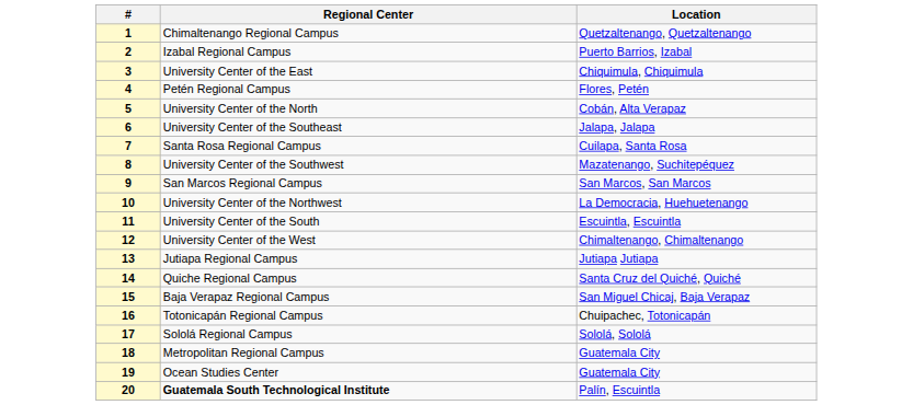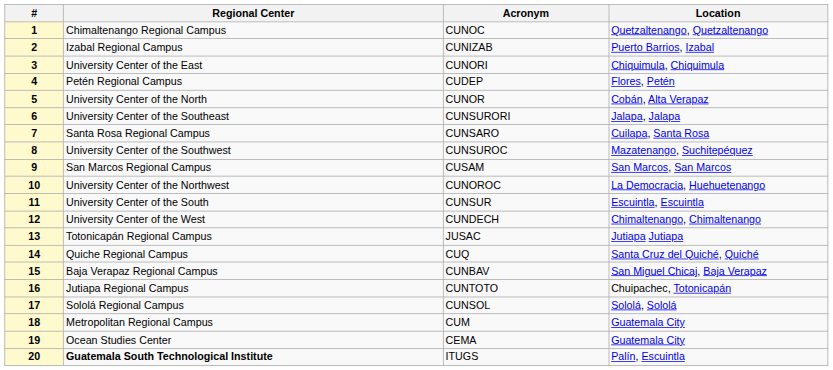+ column: Acronym | CUNOC | CUNIZAB | CUNORI | CUDEP | CUNOR | CUNSURORI | CUNSARO | CUNSUROC | CUSAM | CUNOROC | CUNSUR | CUNDECH | JUSAC | CUQ | CUNBAV | CUNTOTO | CUNSOL | CUM | CEMA | ITUGS
13 | Regional Center: Jutiapa Regional Campus -> Totonicapán Regional Campus
16 | Regional Center: Totonicapán Regional Campus -> Jutiapa Regional Campus
